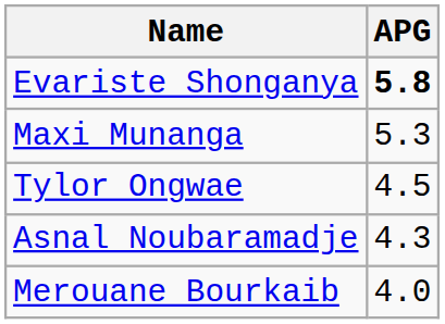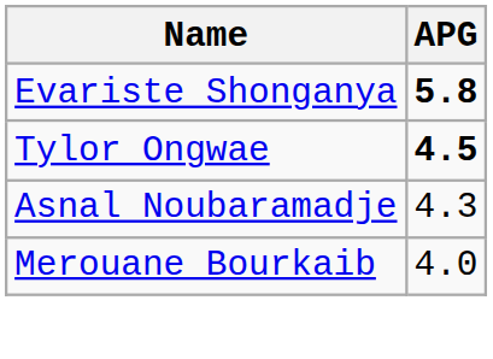- row: Maxi Munanga | 5.3
Tylor Ongwae | APG: normal -> bold
